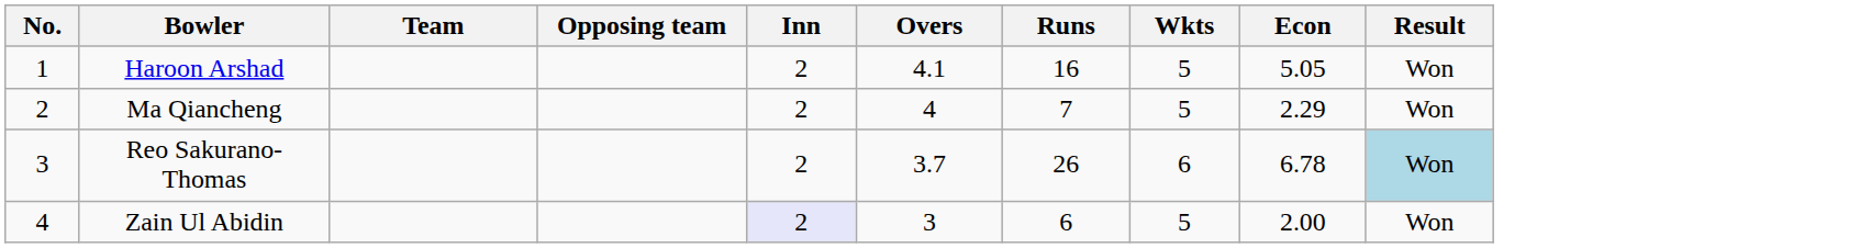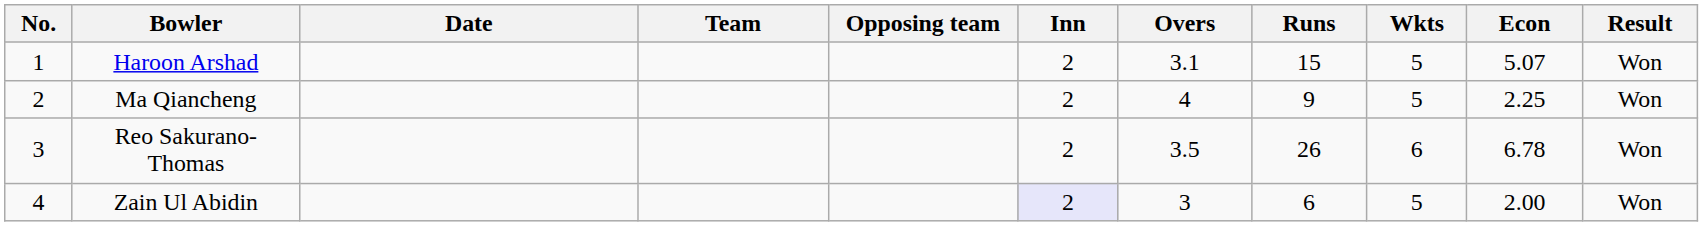+ column: Date
Haroon Arshad | Overs: 4.1 -> 3.1
Haroon Arshad | Runs: 16 -> 15
Haroon Arshad | Econ: 5.05 -> 5.07
Ma Qiancheng | Runs: 7 -> 9
Ma Qiancheng | Econ: 2.29 -> 2.25
Reo Sakurano-Thomas | Overs: 3.7 -> 3.5
Reo Sakurano-Thomas | Result: lightblue background -> no background
